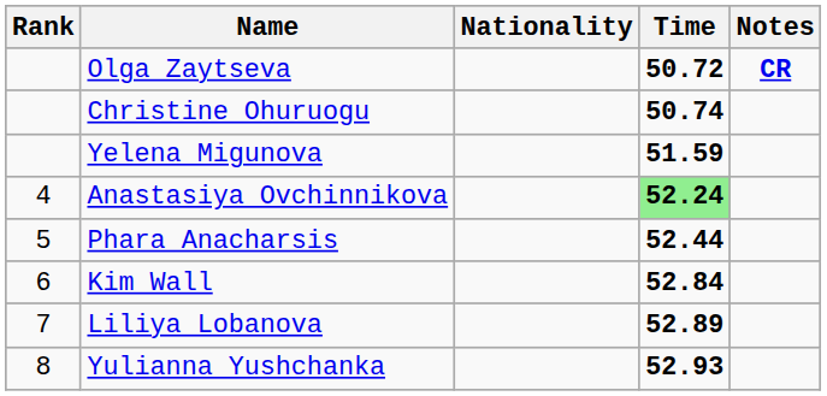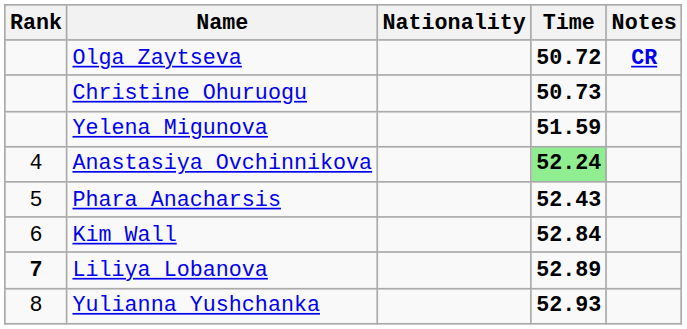Christine Ohuruogu | Time: 50.74 -> 50.73
Phara Anacharsis | Time: 52.44 -> 52.43
Liliya Lobanova | Rank: normal -> bold
